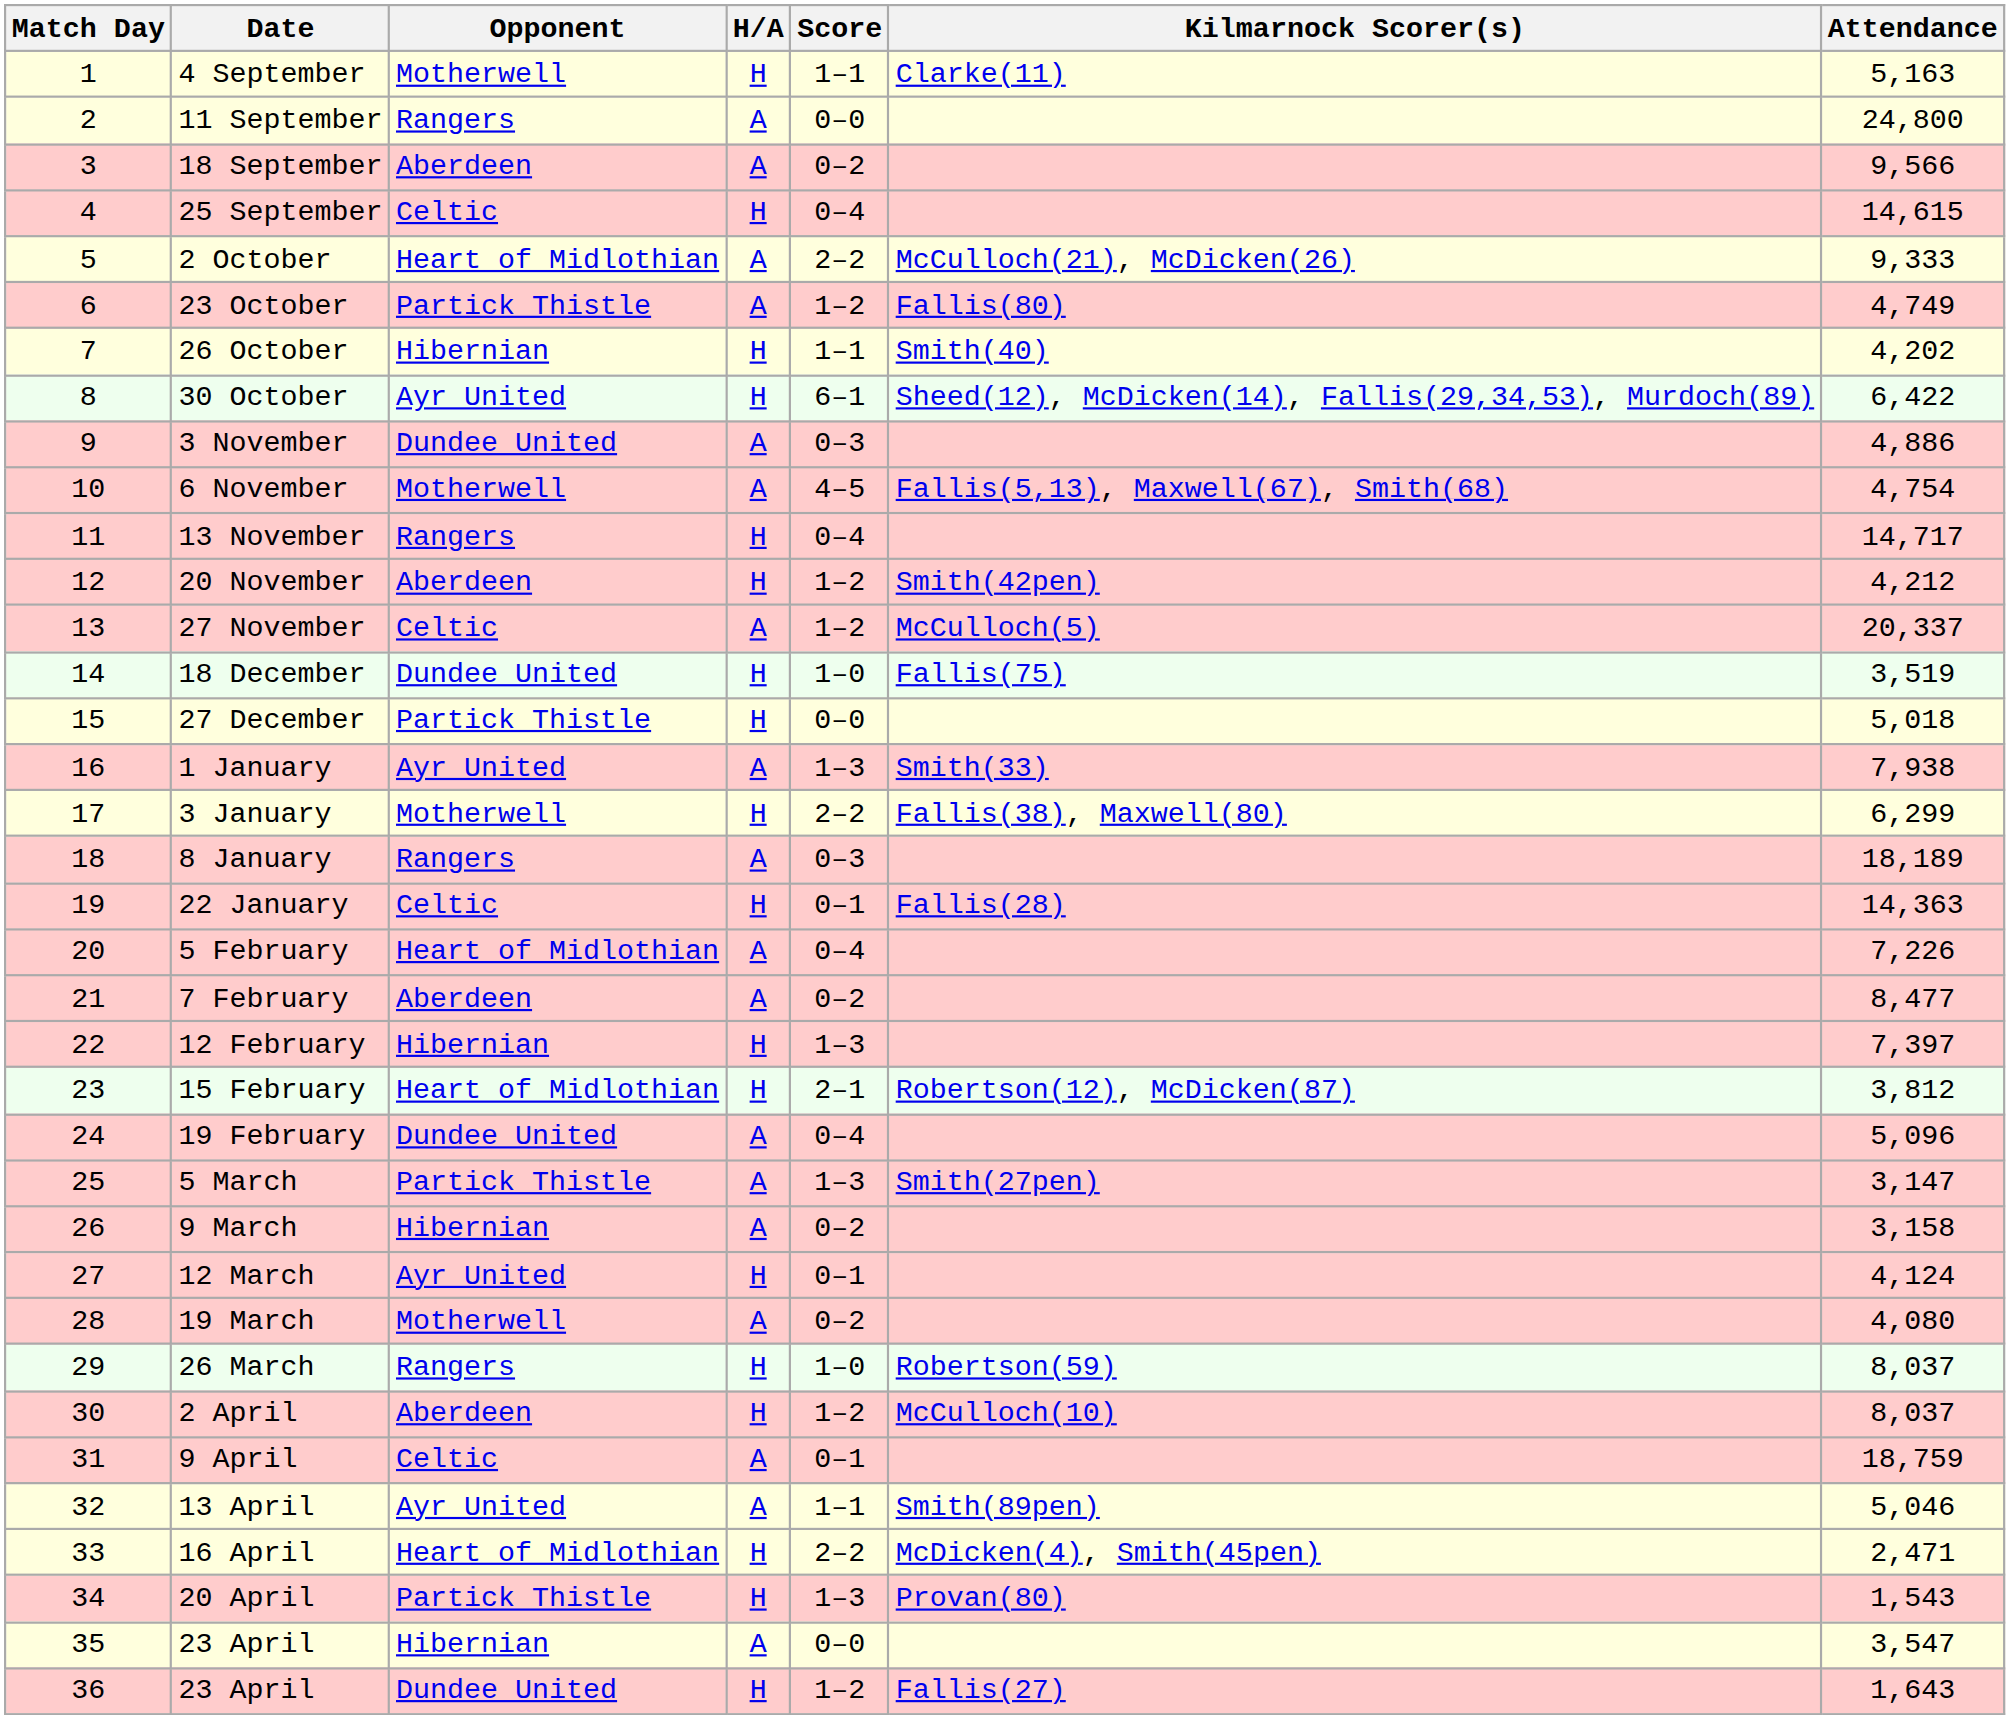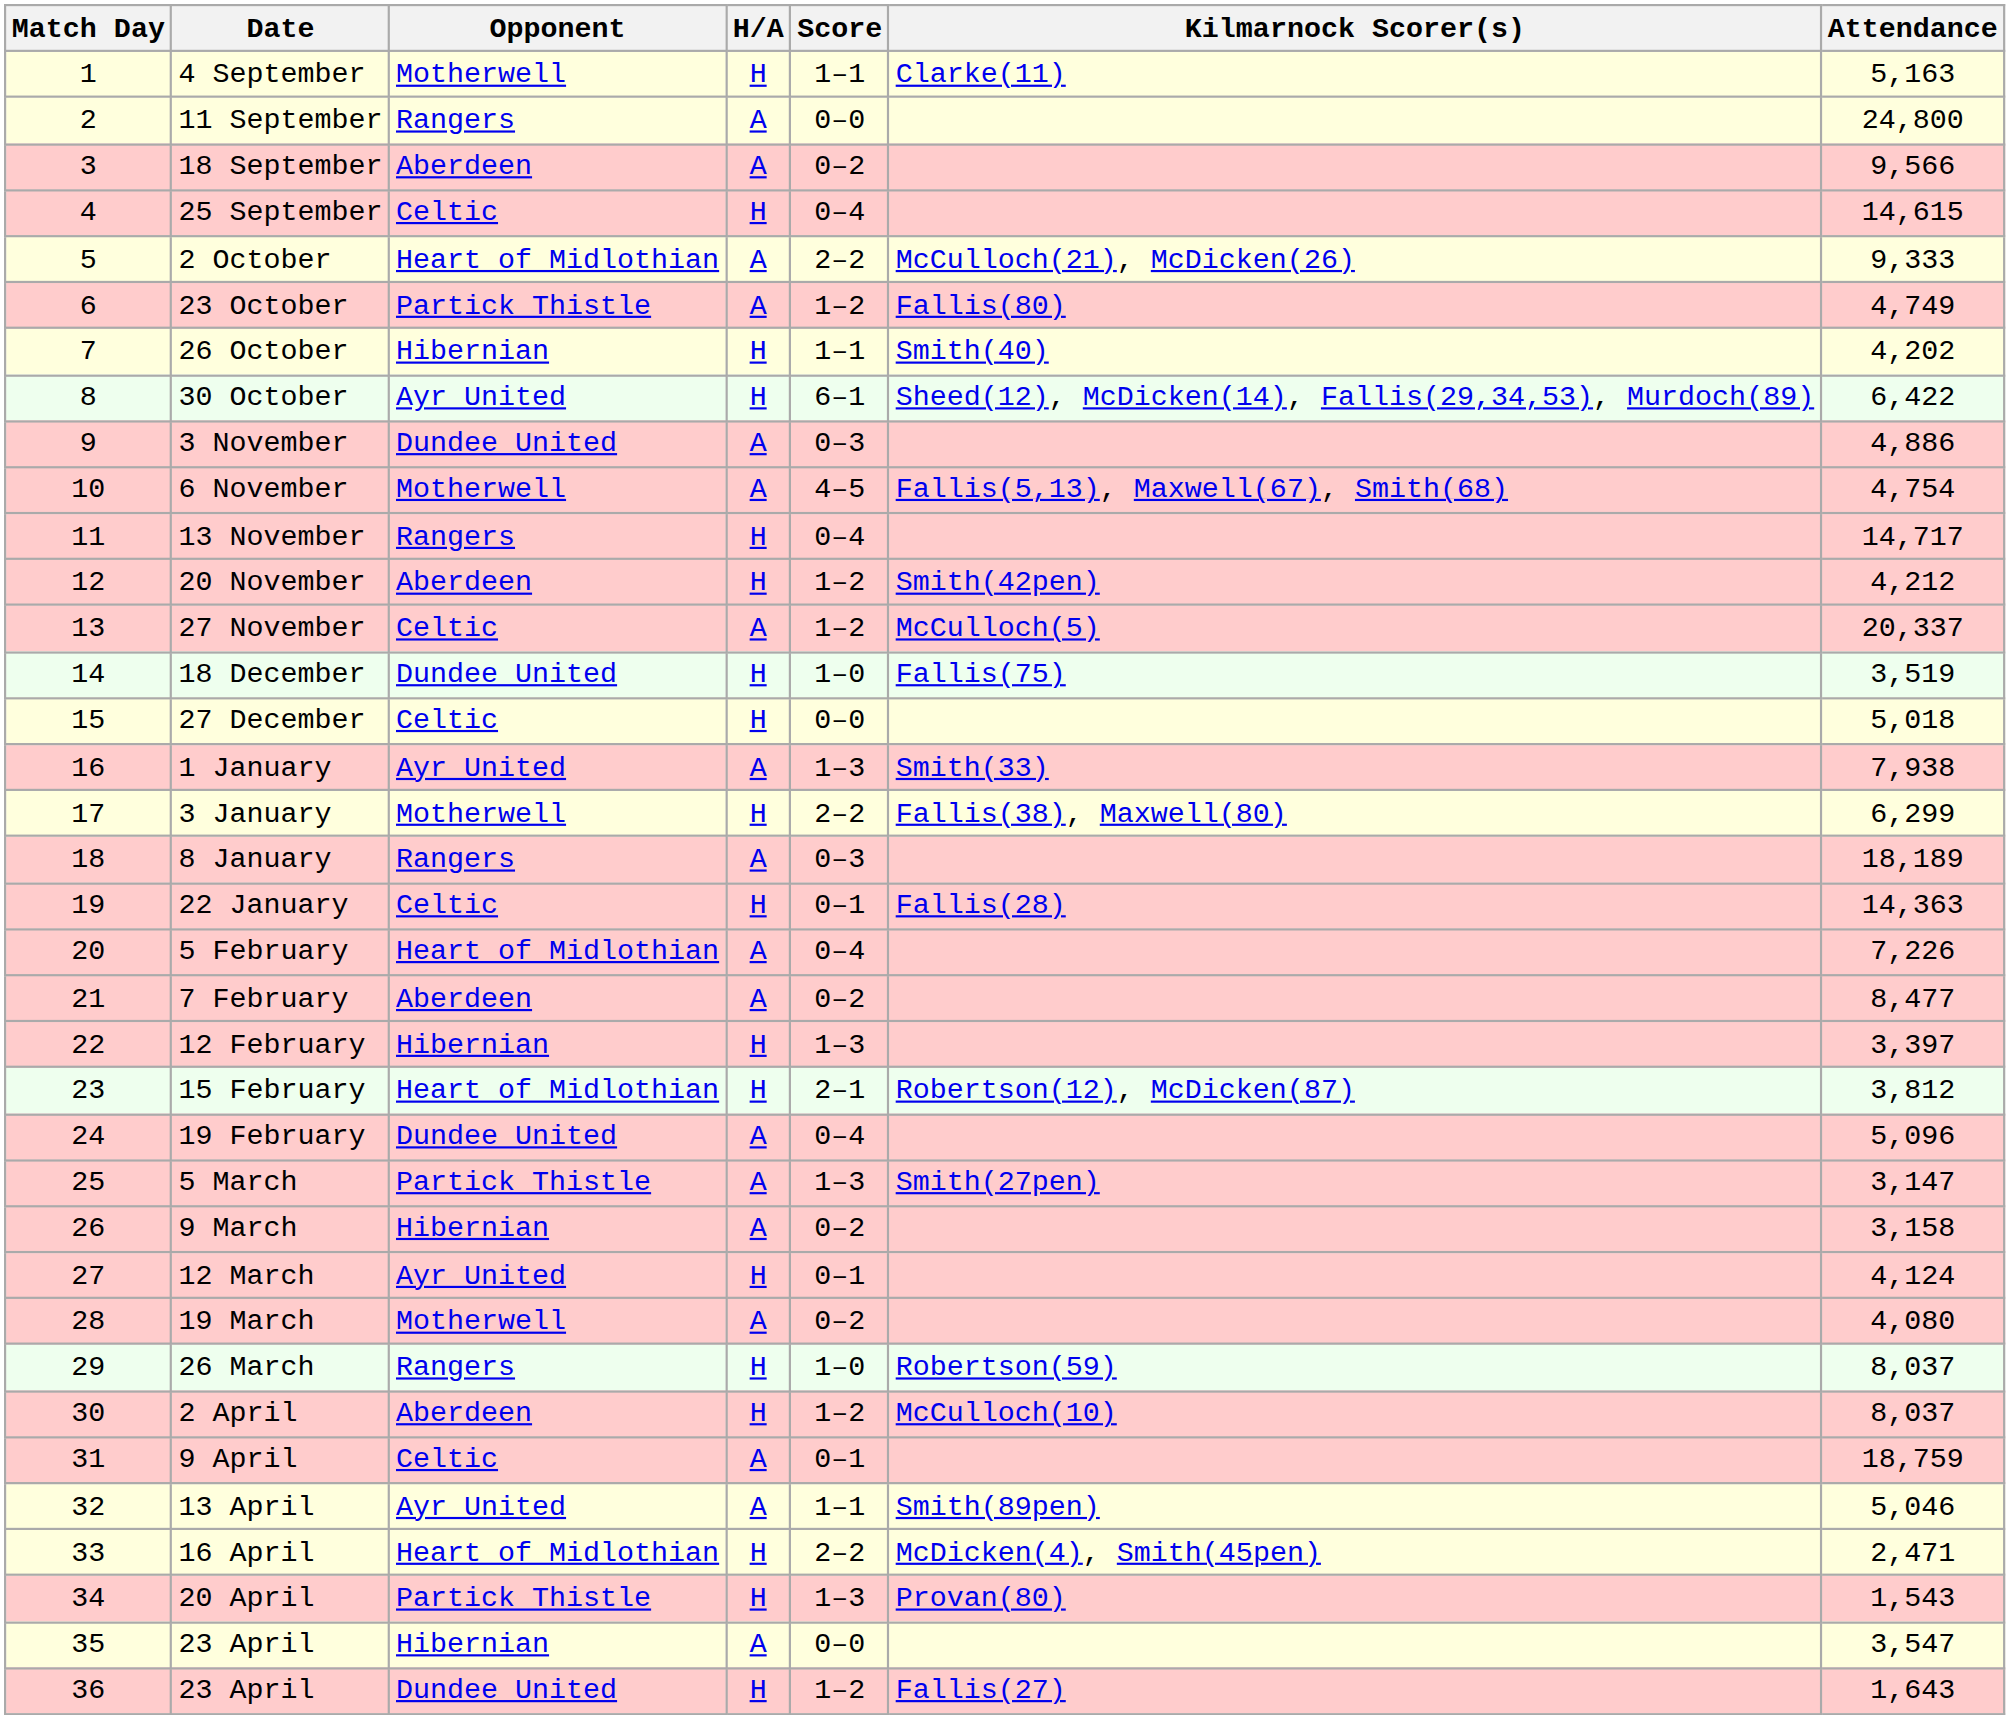27 December | Opponent: Partick Thistle -> Celtic
12 February | Attendance: 7,397 -> 3,397
